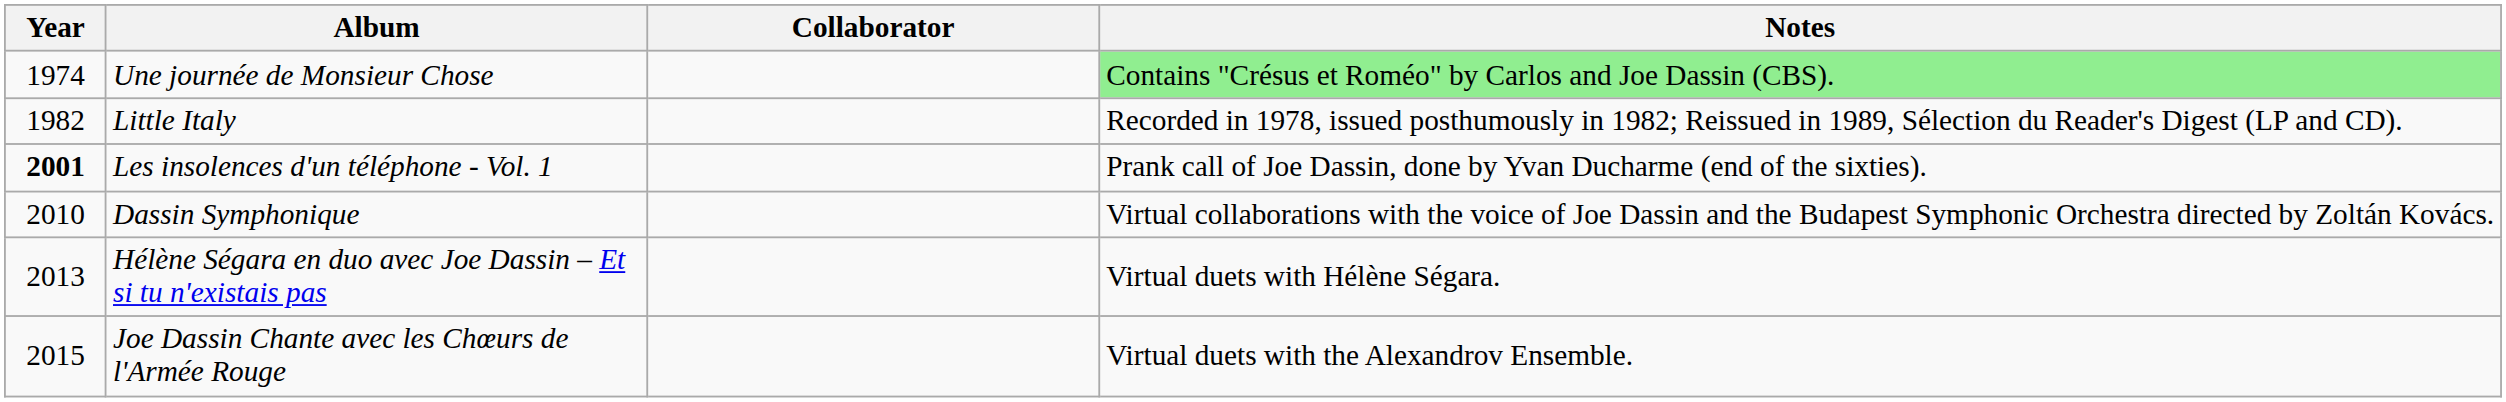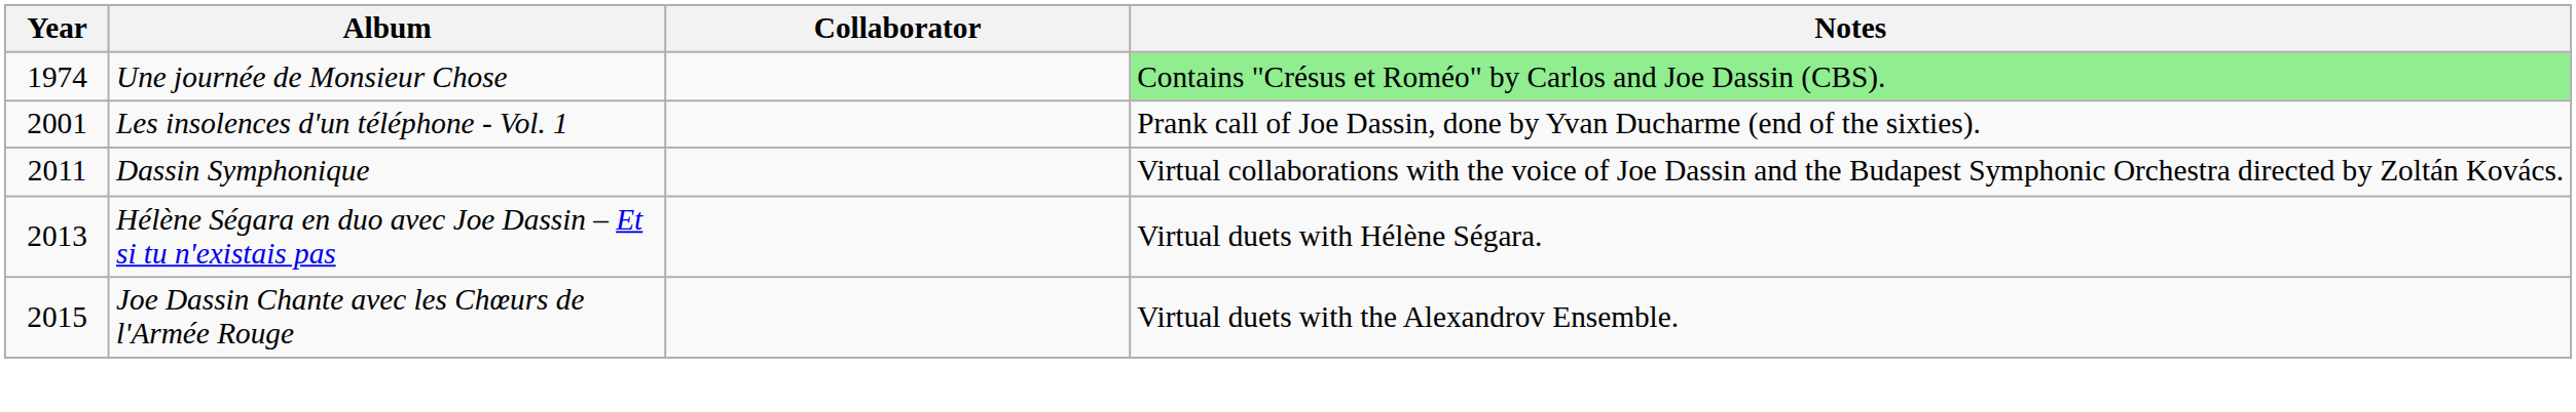- row: 1982 | Little Italy | Recorded in 1978, issued posthumously in 1982; Reissued in 1989, Sélection du Reader's Digest (LP and CD).
Les insolences d'un téléphone - Vol. 1 | Year: bold -> normal
Dassin Symphonique | Year: 2010 -> 2011
